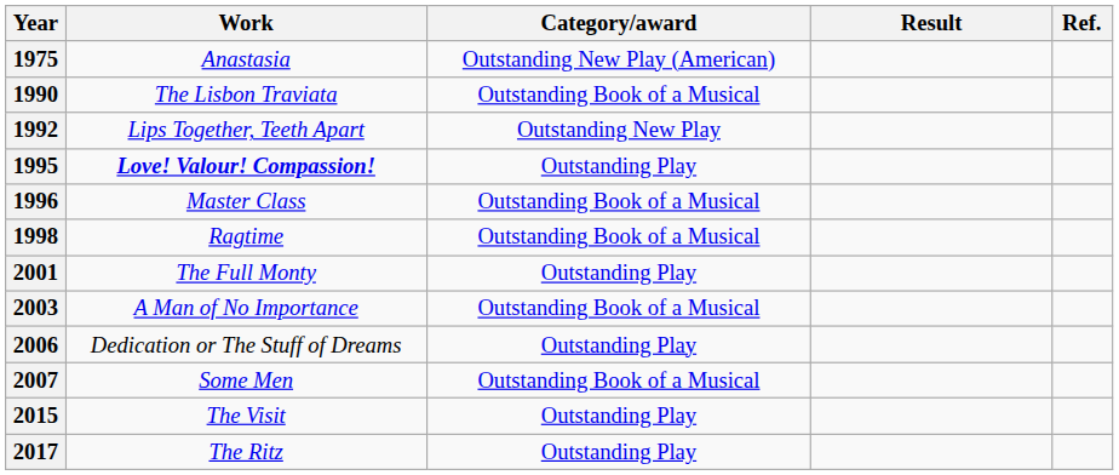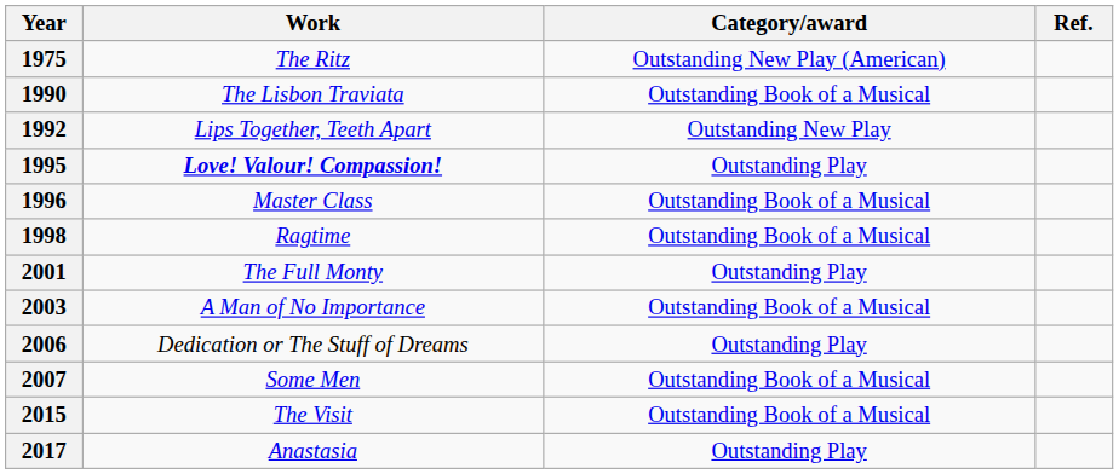- column: Result
1975 | Work: Anastasia -> The Ritz
2015 | Category/award: Outstanding Play -> Outstanding Book of a Musical
2017 | Work: The Ritz -> Anastasia
